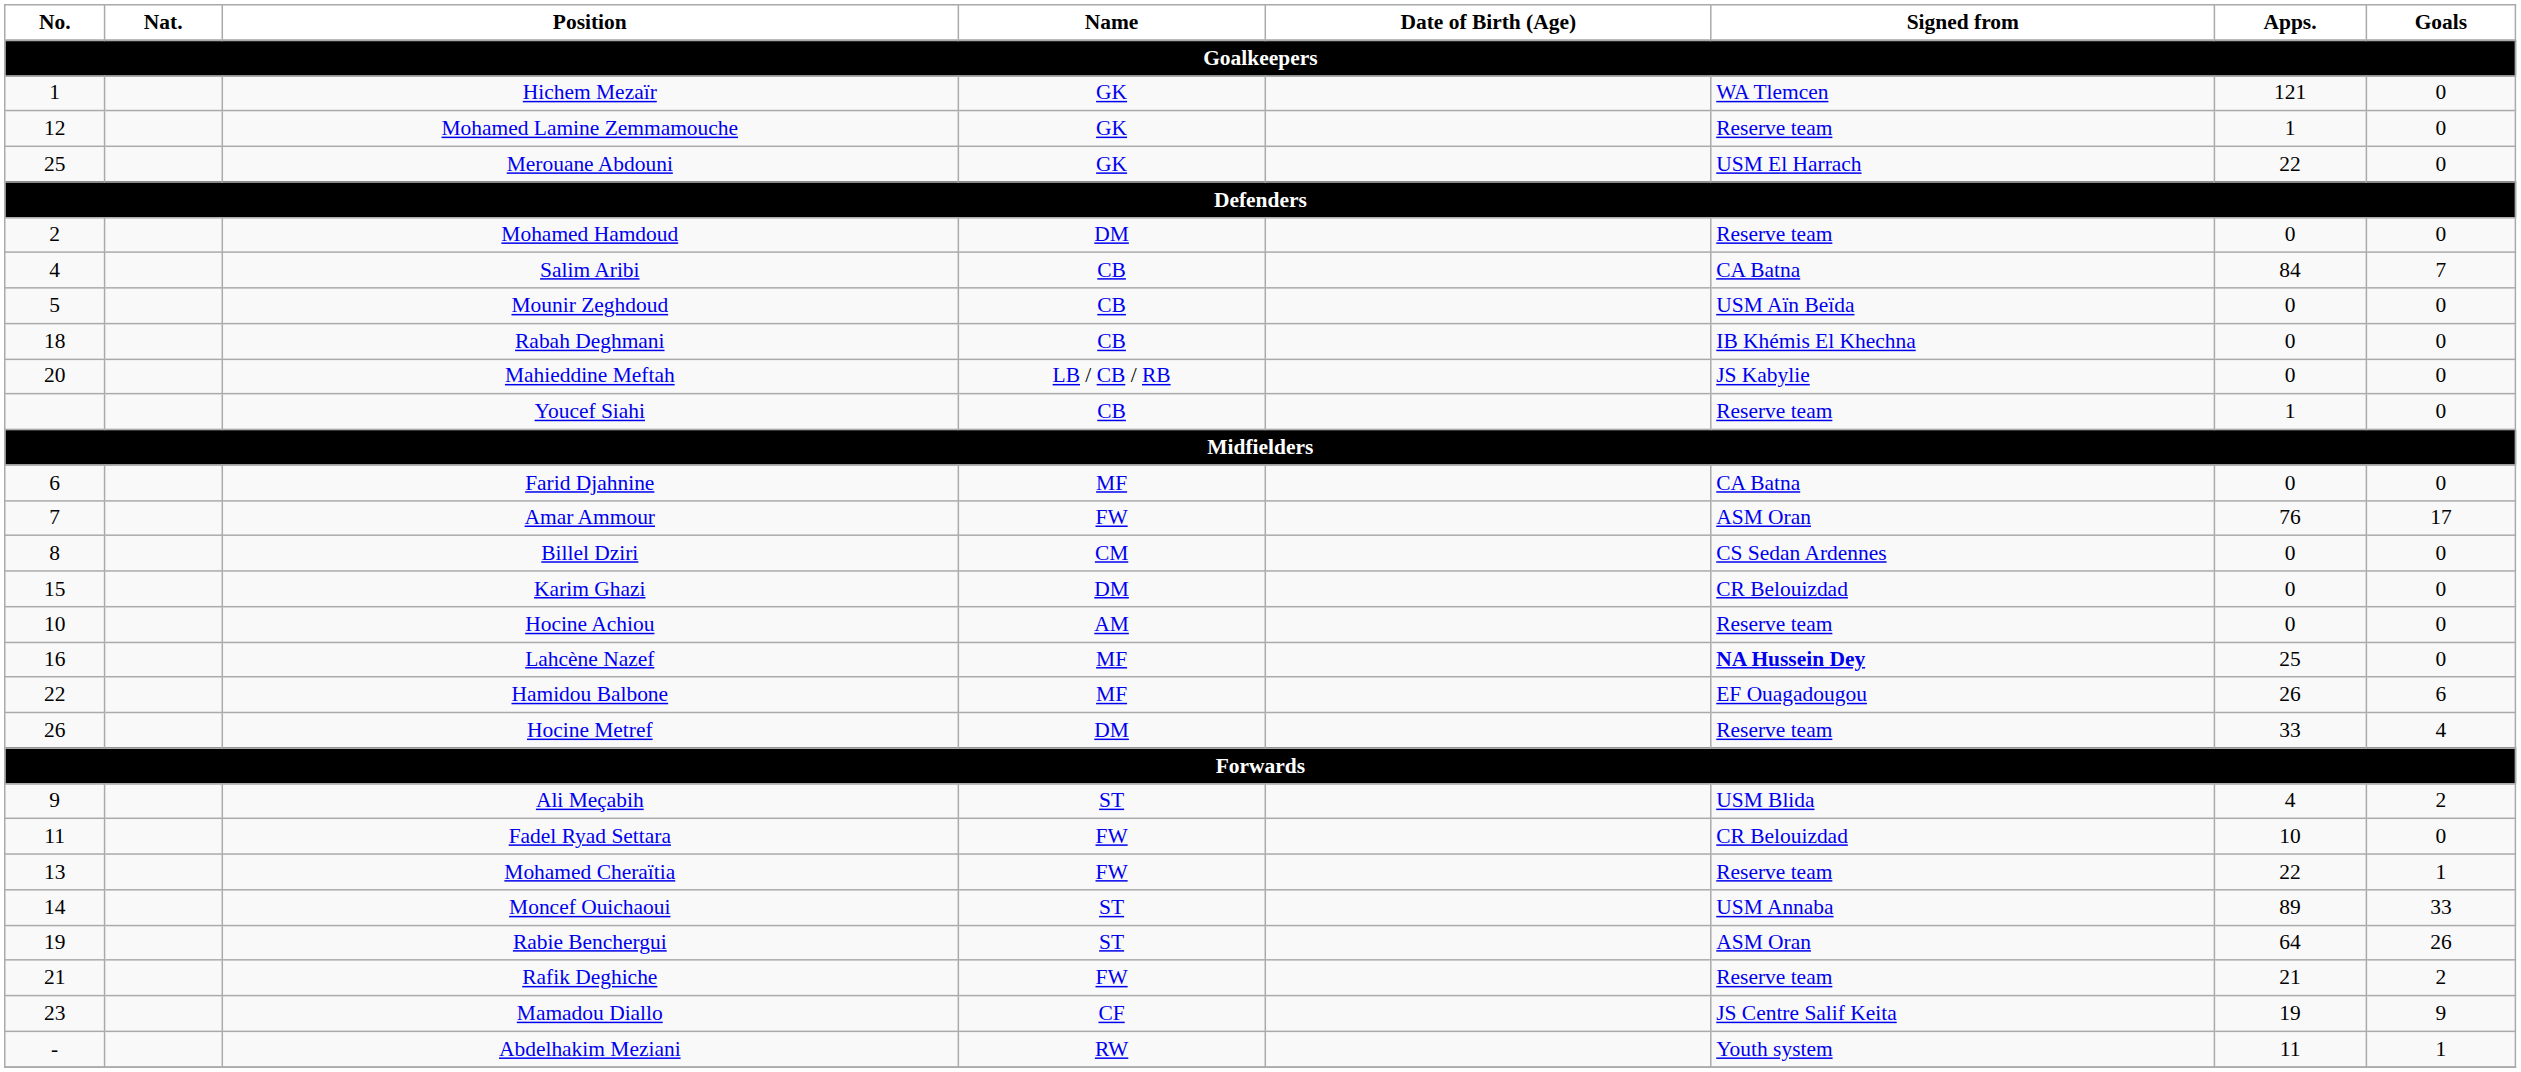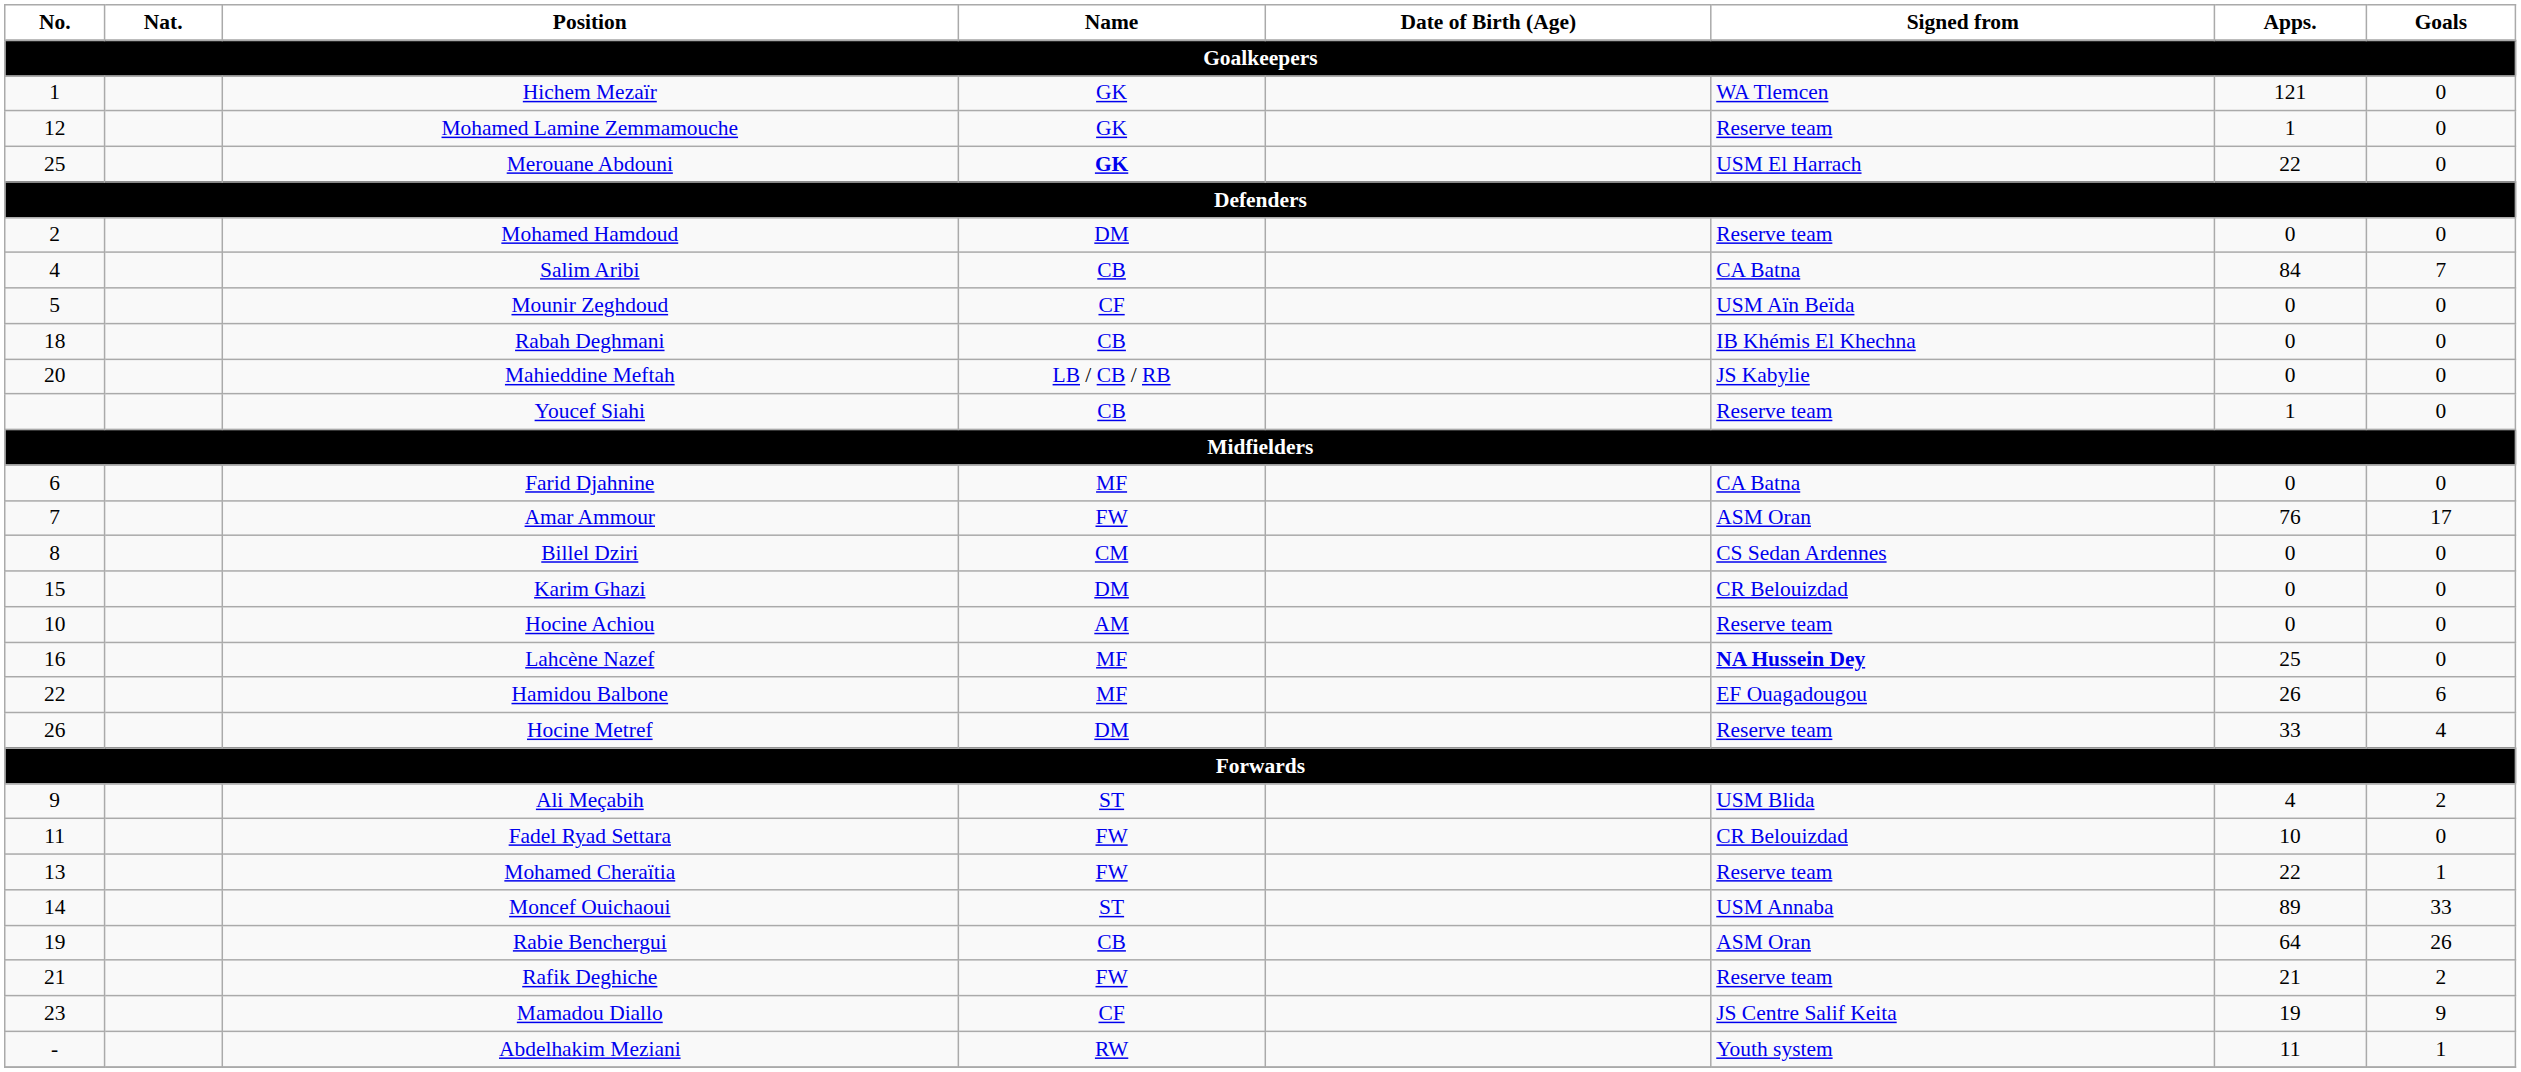Merouane Abdouni | Name: normal -> bold
Mounir Zeghdoud | Name: CB -> CF
Rabie Benchergui | Name: ST -> CB
